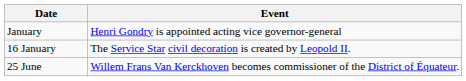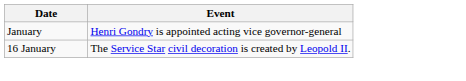- row: 25 June | Willem Frans Van Kerckhoven becomes commissioner of the District of Équateur.
